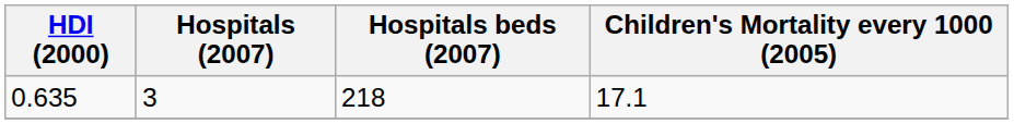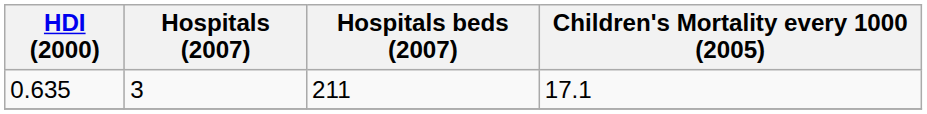0.635 | Hospitals beds (2007): 218 -> 211
